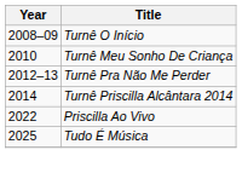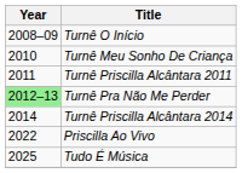+ row: 2011 | Turnê Priscilla Alcântara 2011
Turnê Pra Não Me Perder | Year: no background -> lightgreen background
